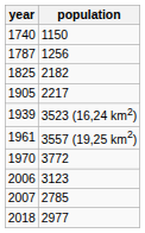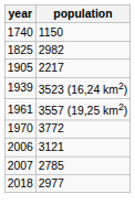- row: 1787 | 1256
1825 | population: 2182 -> 2982
2006 | population: 3123 -> 3121
